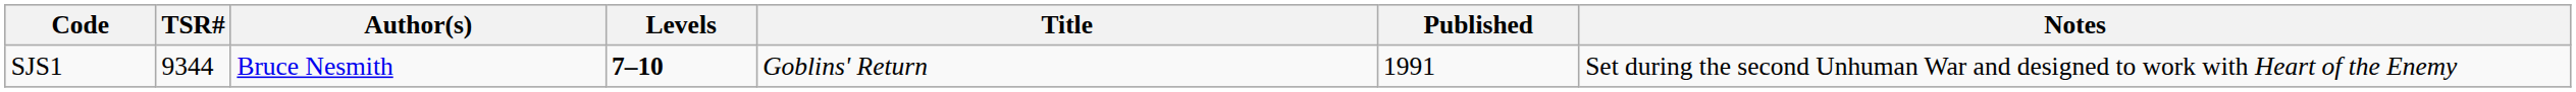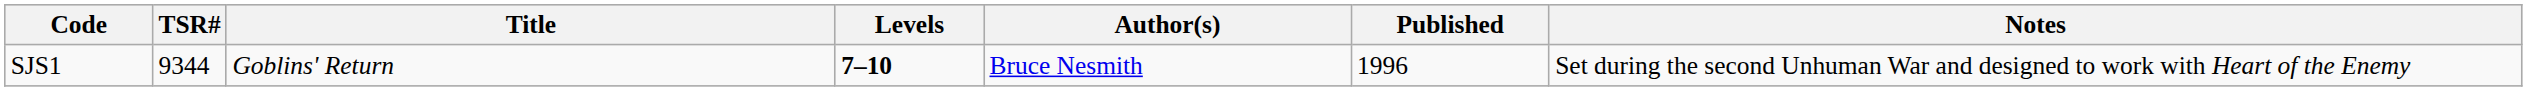columns swapped: Title <-> Author(s)
SJS1 | Published: 1991 -> 1996
